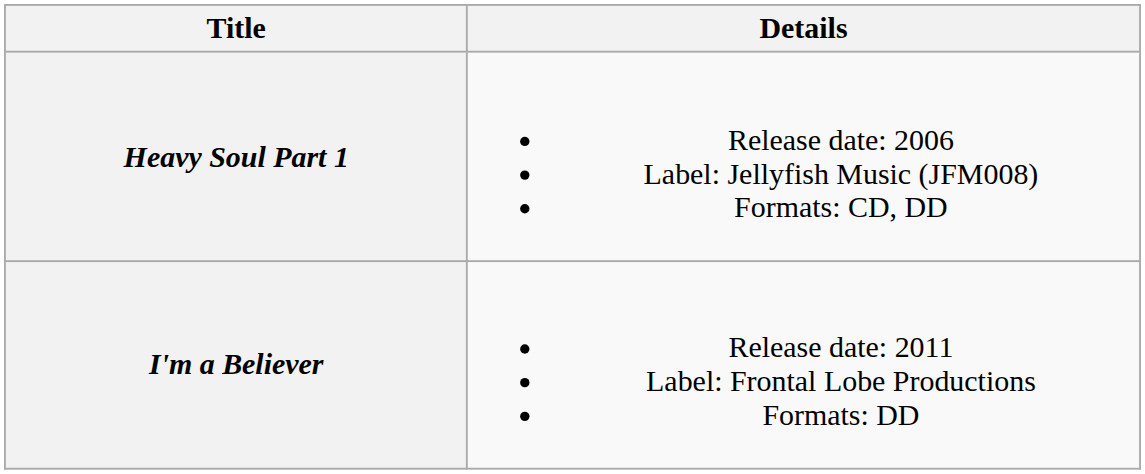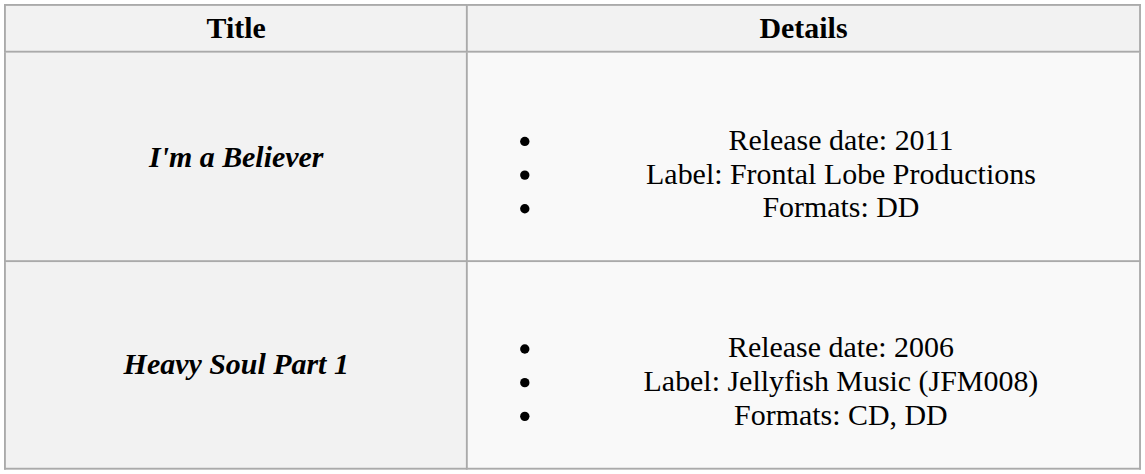rows swapped: Heavy Soul Part 1 <-> I'm a Believer
